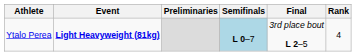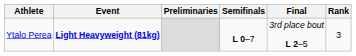Ytalo Perea | Semifinals: lightblue background -> no background
Ytalo Perea | Rank: 4 -> 3
